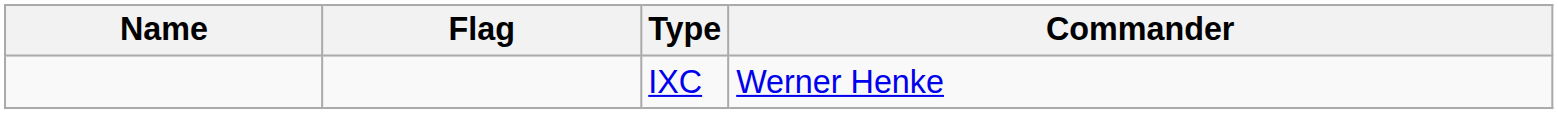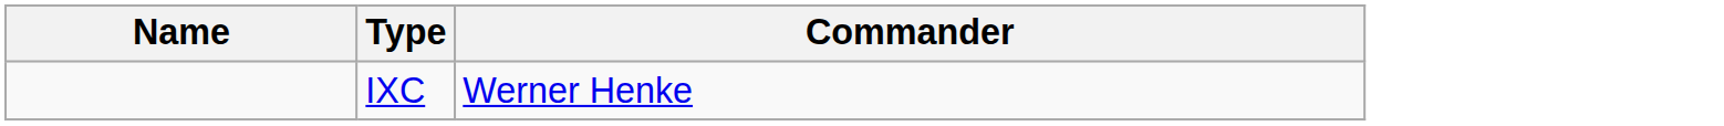- column: Flag
